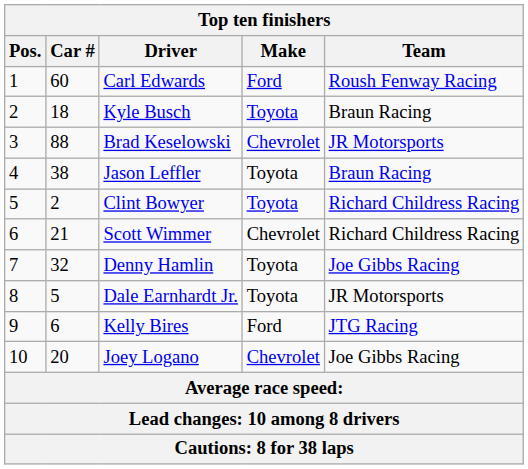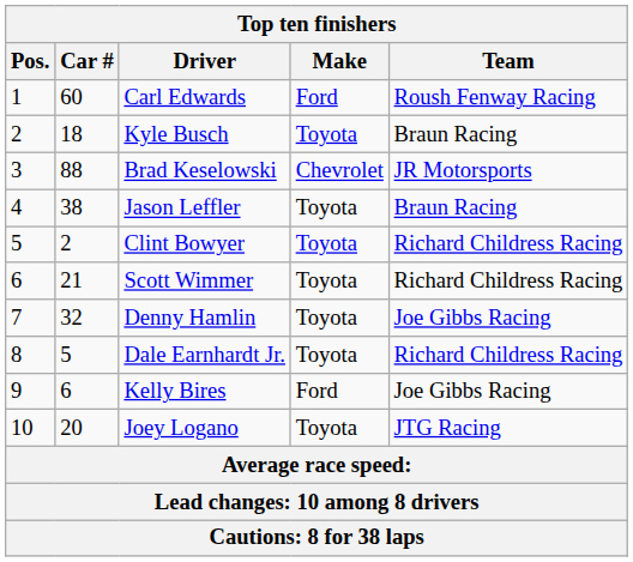Scott Wimmer | Make: Chevrolet -> Toyota
Dale Earnhardt Jr. | Team: JR Motorsports -> Richard Childress Racing
Kelly Bires | Team: JTG Racing -> Joe Gibbs Racing
Joey Logano | Make: Chevrolet -> Toyota
Joey Logano | Team: Joe Gibbs Racing -> JTG Racing
